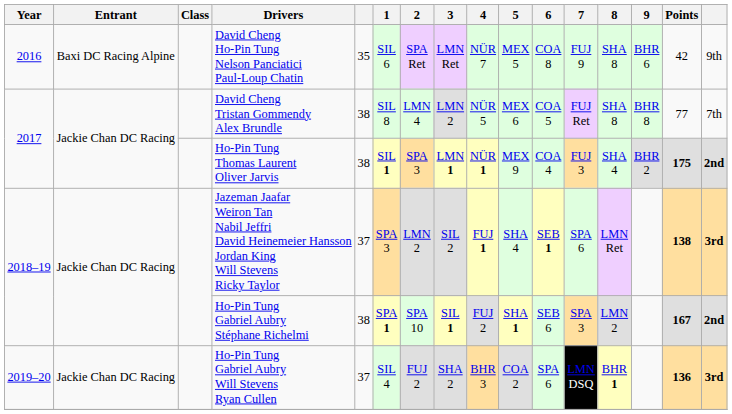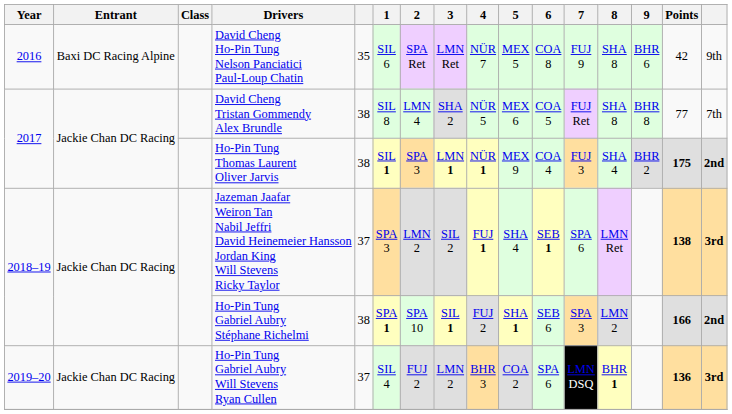David Cheng Tristan Gommendy Alex Brundle | 3: LMN 2 -> SHA 2
Ho-Pin Tung Gabriel Aubry Stéphane Richelmi | Points: 167 -> 166
Ho-Pin Tung Gabriel Aubry Will Stevens Ryan Cullen | 3: SHA 2 -> LMN 2
